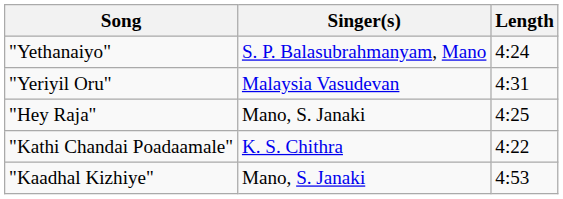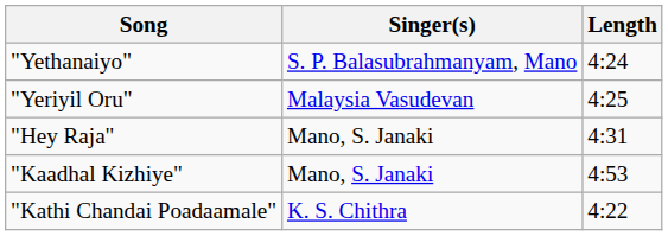"Yeriyil Oru" | Length: 4:31 -> 4:25
"Hey Raja" | Length: 4:25 -> 4:31
rows swapped: "Kathi Chandai Poadaamale" <-> "Kaadhal Kizhiye"
